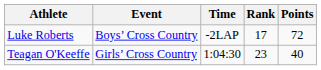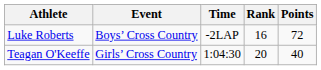Luke Roberts | Rank: 17 -> 16
Teagan O'Keeffe | Rank: 23 -> 20
